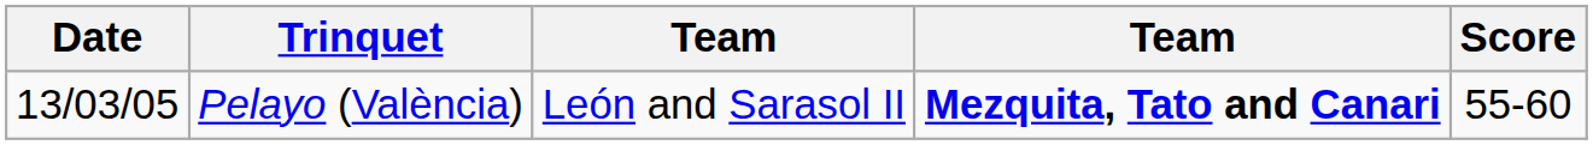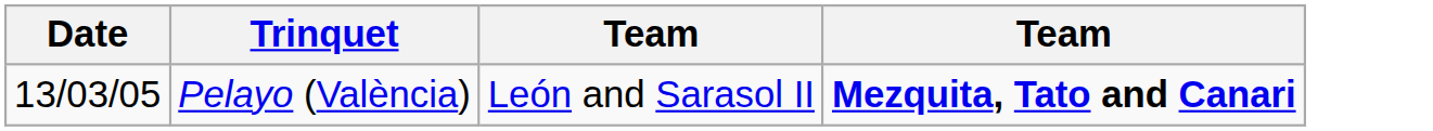- column: Score | 55-60
